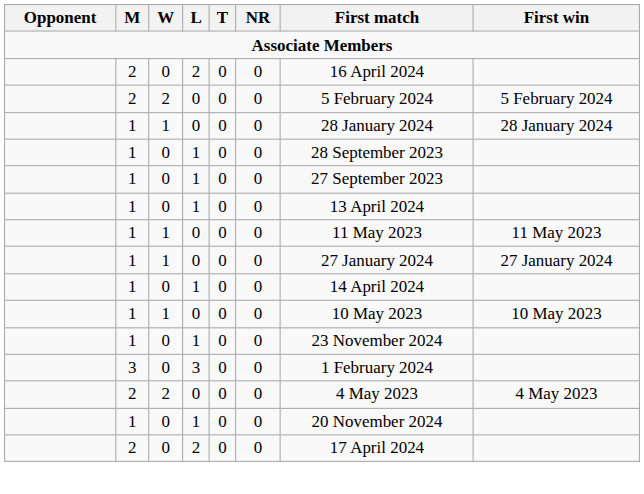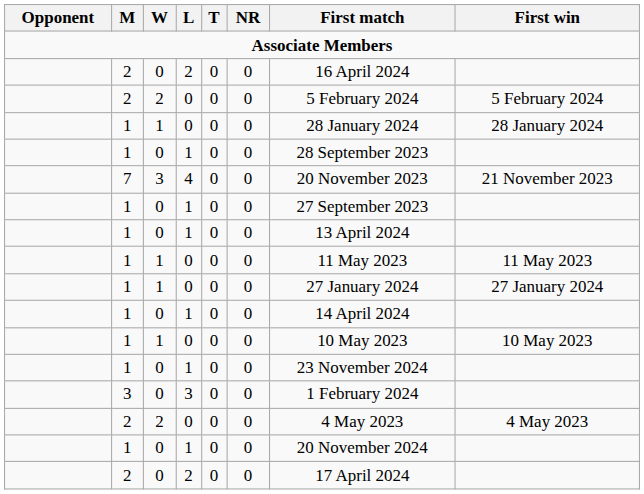+ row: 7 | 3 | 4 | 0 | 0 | 20 November 2023 | 21 November 2023
